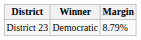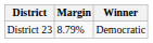columns swapped: Winner <-> Margin
